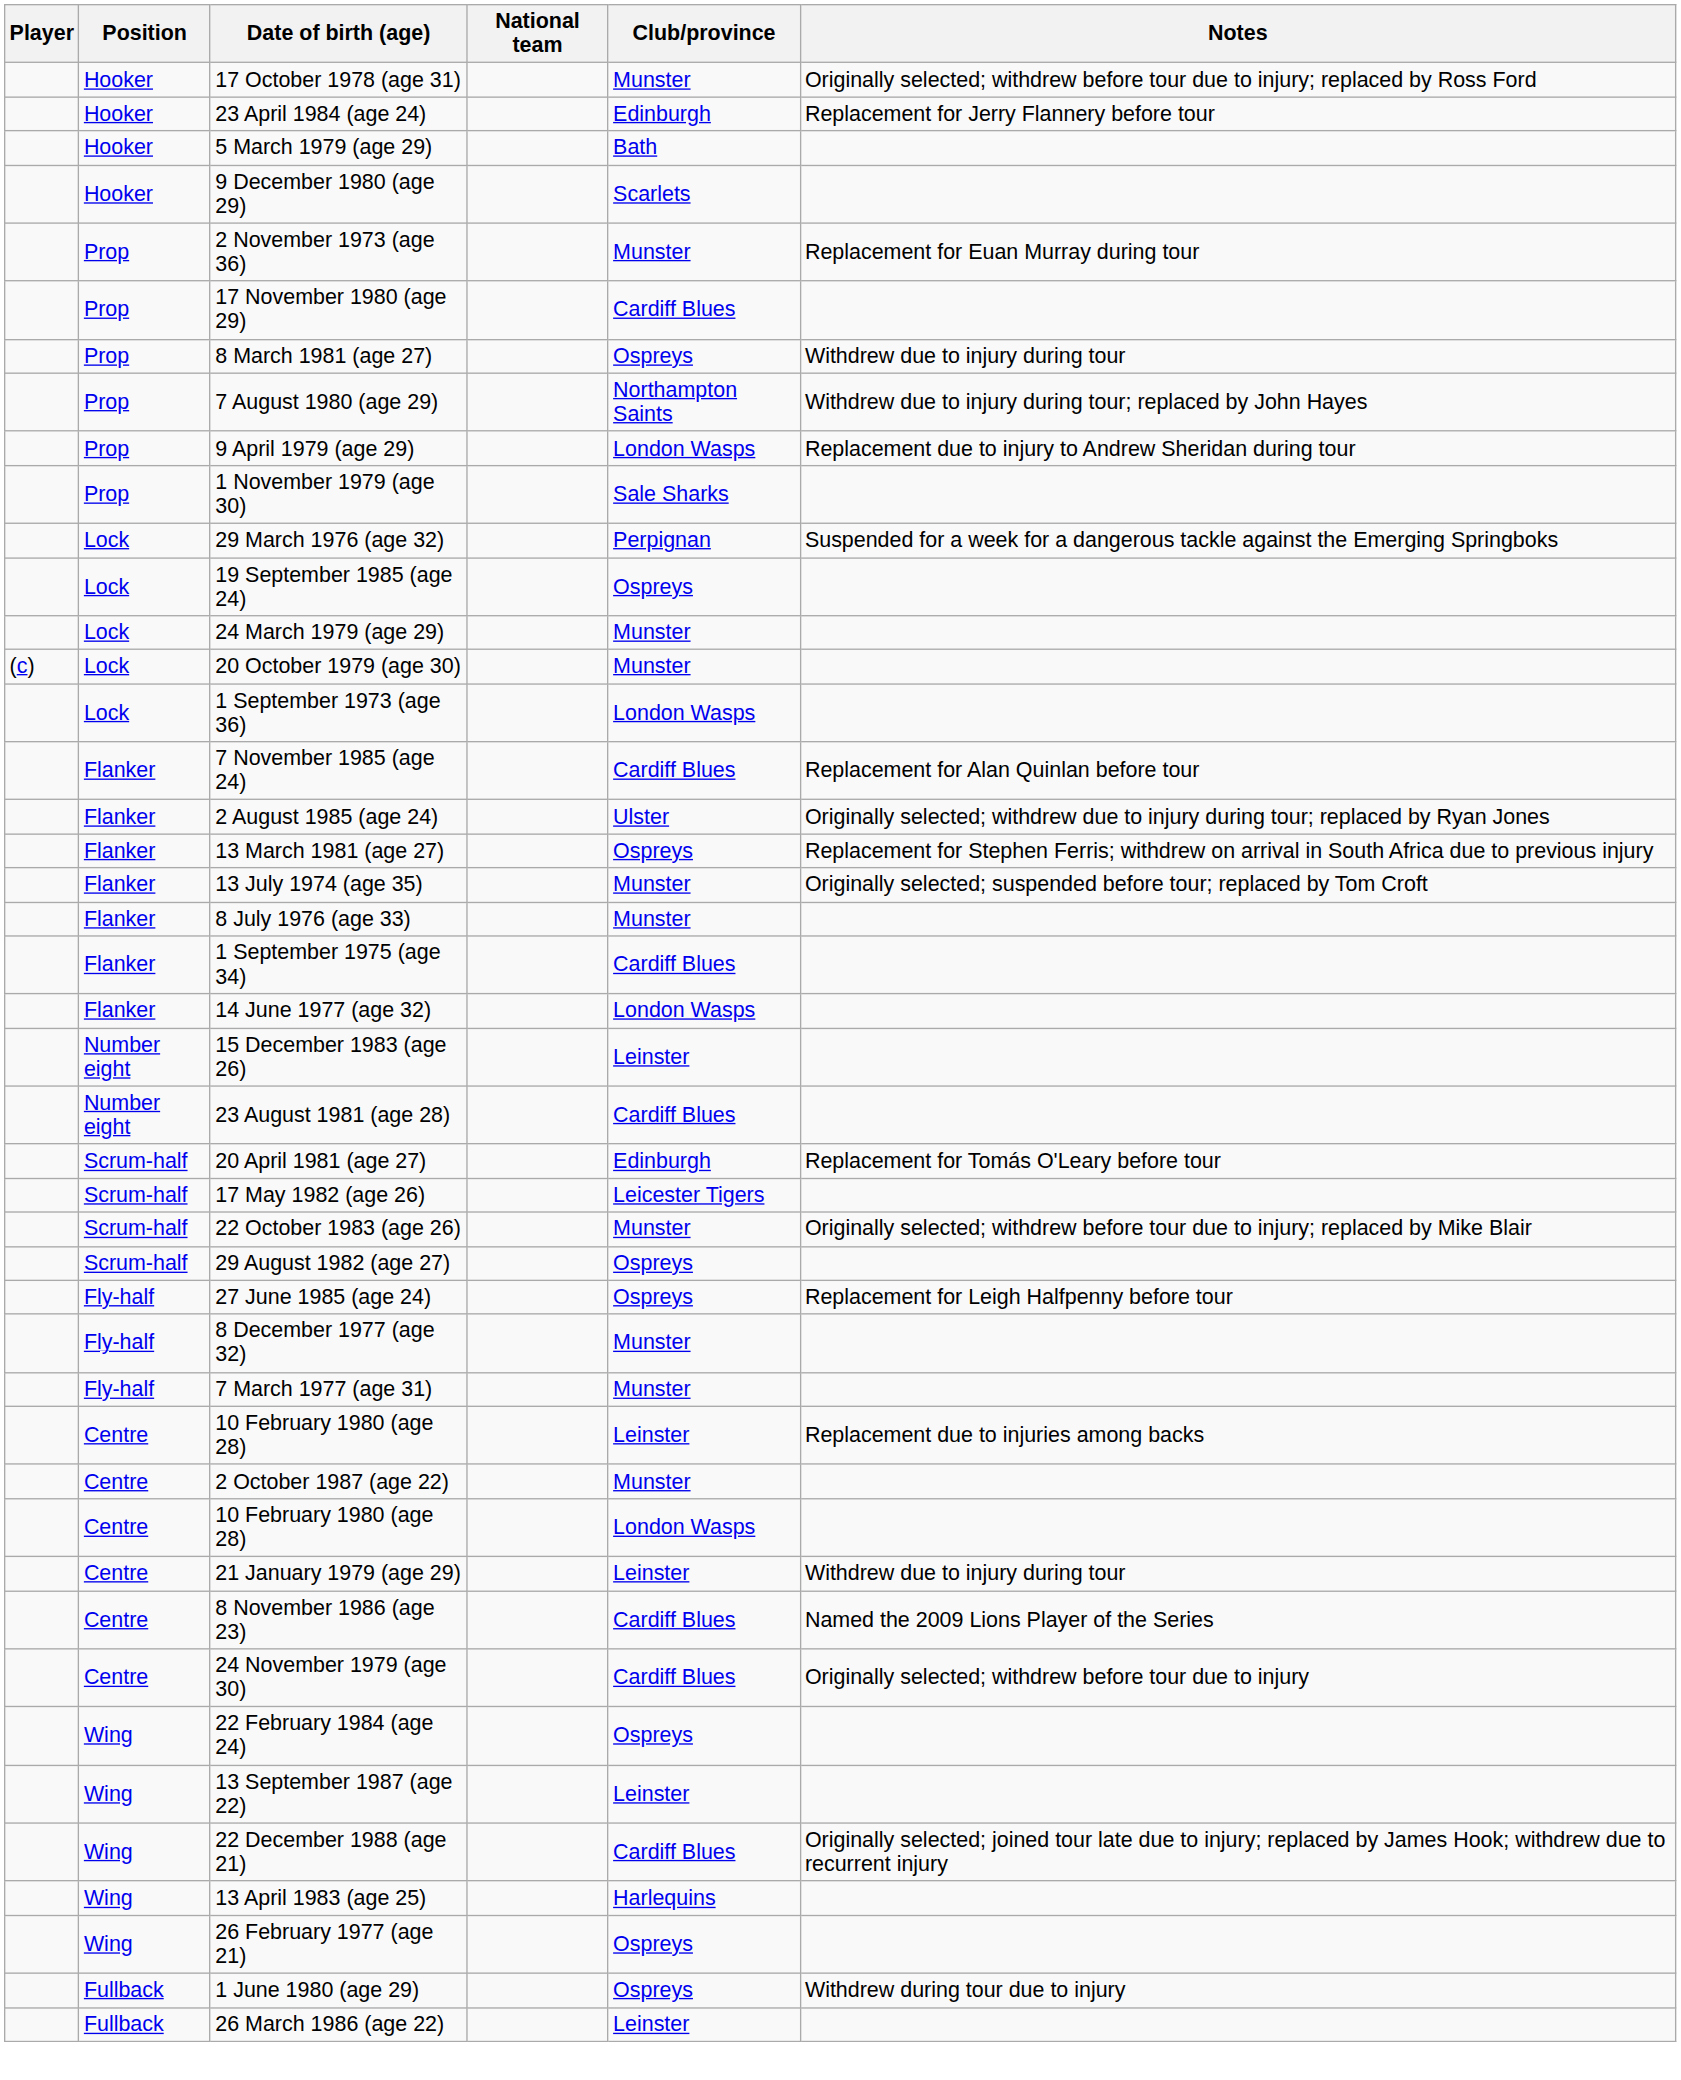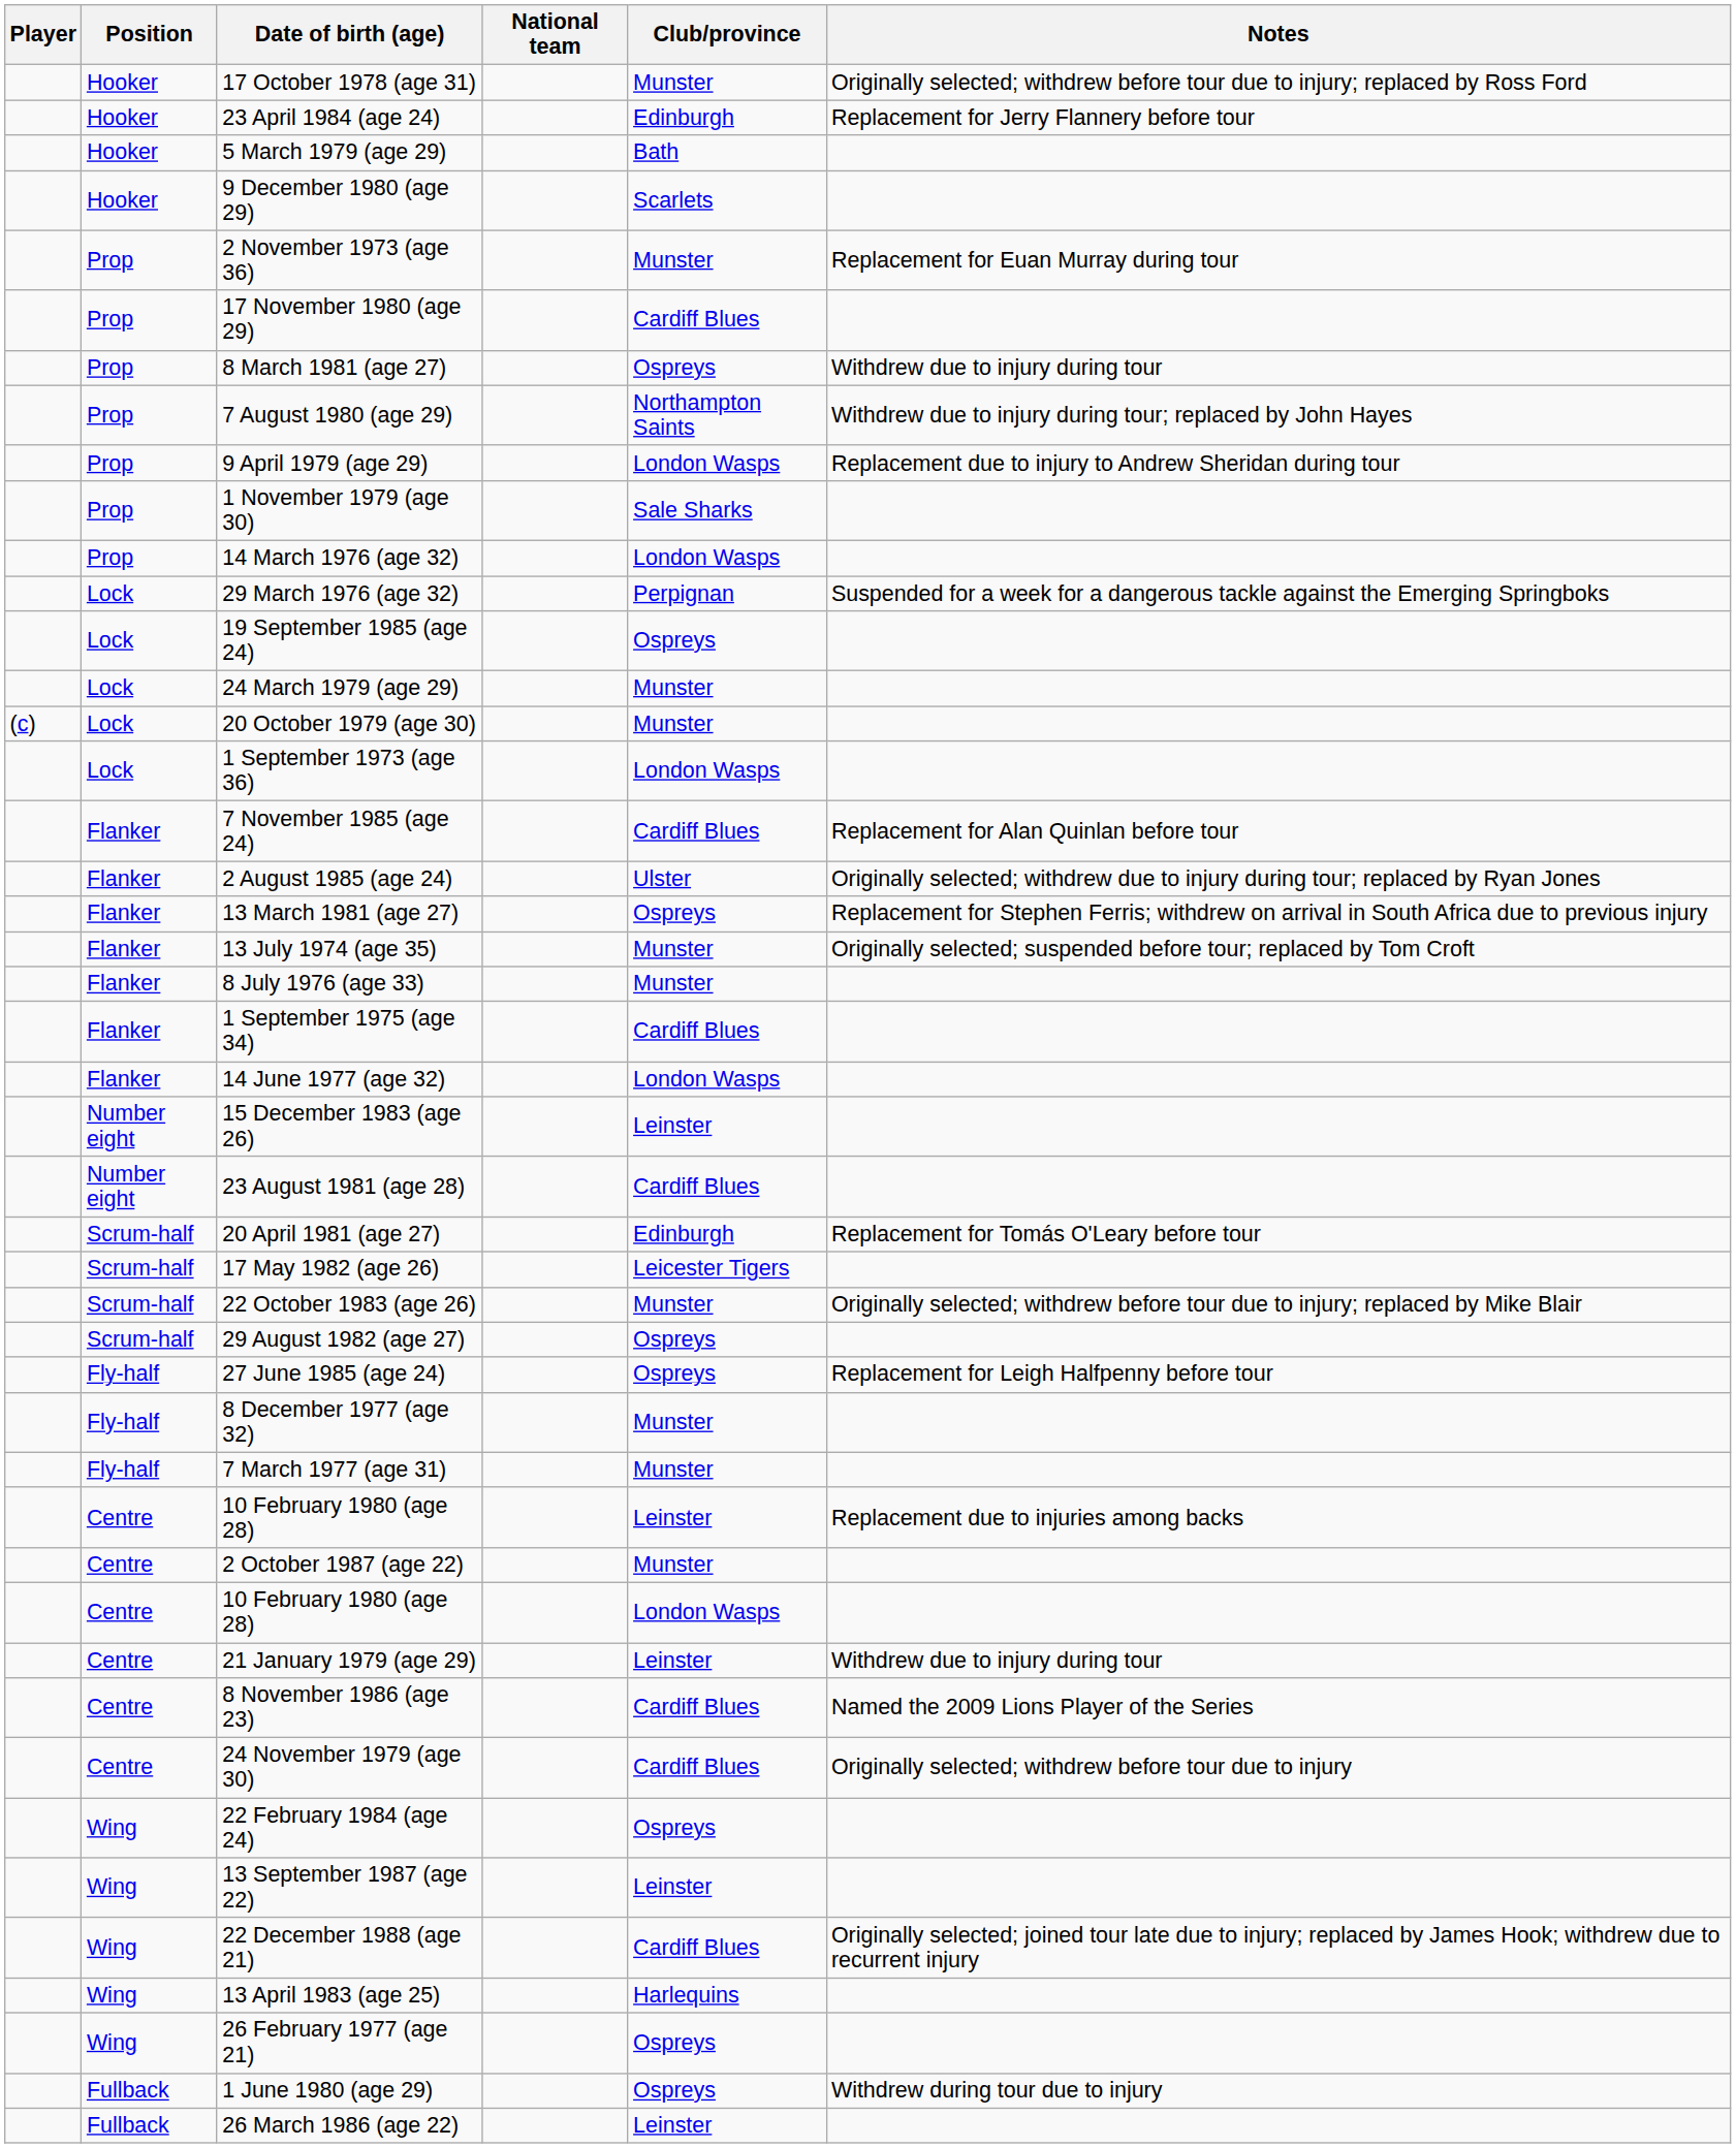+ row: Prop | 14 March 1976 (age 32) | London Wasps
